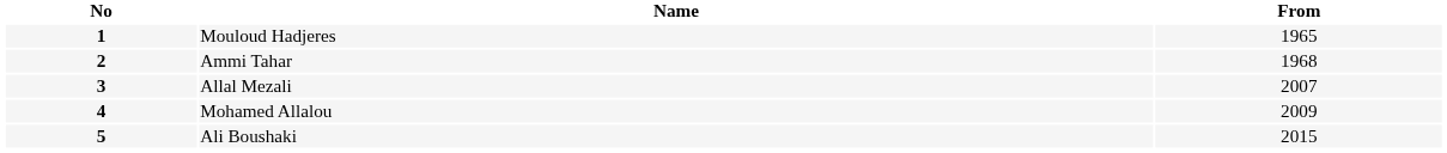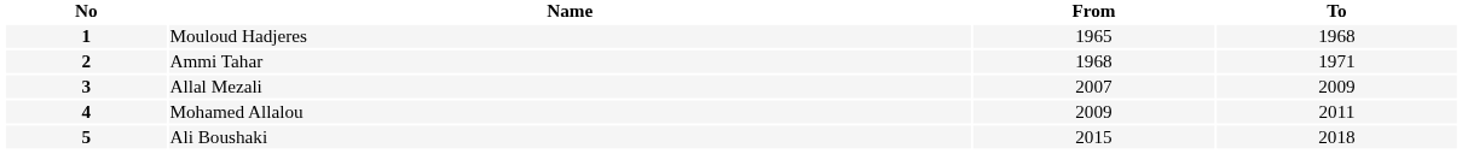+ column: To | 1968 | 1971 | 2009 | 2011 | 2018
